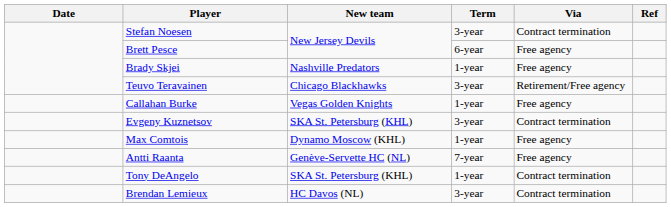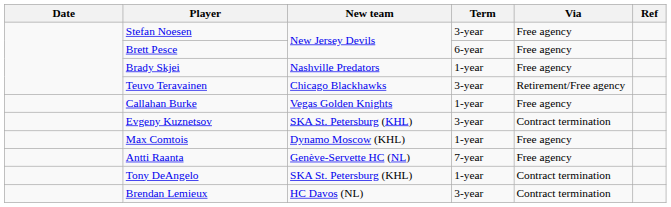Stefan Noesen | Via: Contract termination -> Free agency
